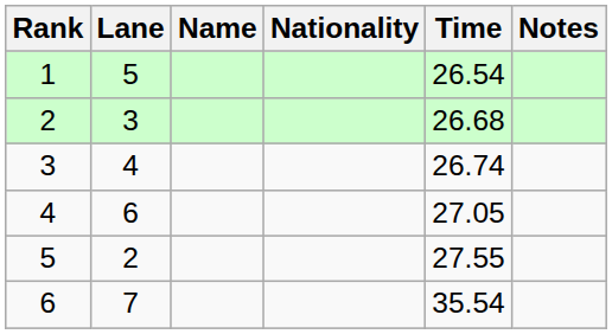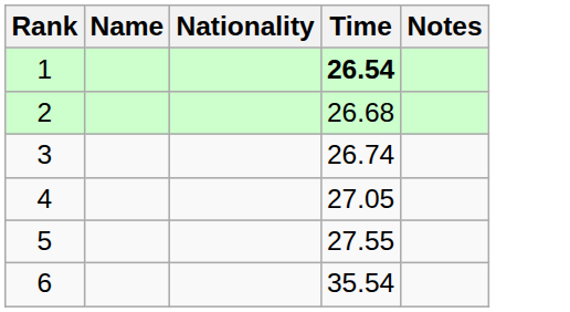- column: Lane | 5 | 3 | 4 | 6 | 2 | 7
1 | Time: normal -> bold
